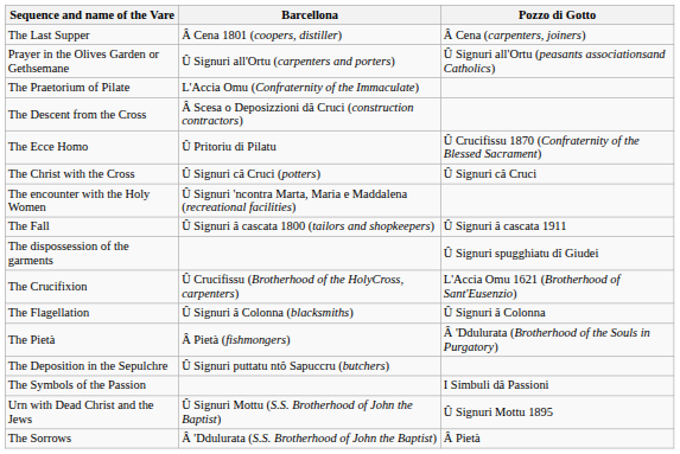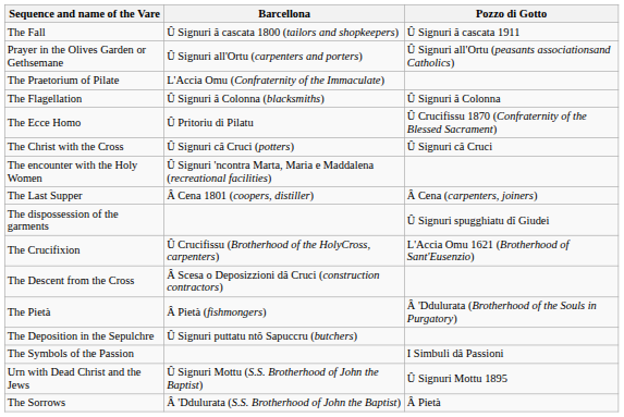rows swapped: The Last Supper <-> The Fall
rows swapped: The Flagellation <-> The Descent from the Cross
